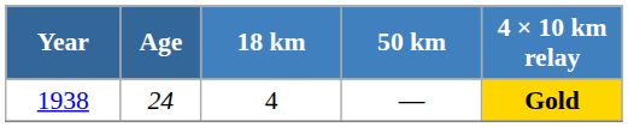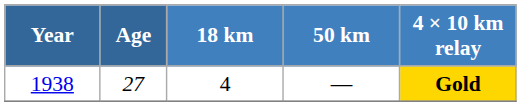1938 | Age: 24 -> 27
